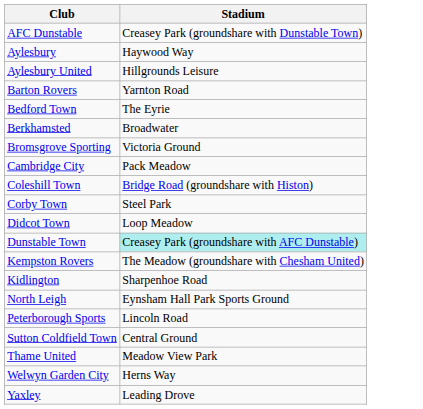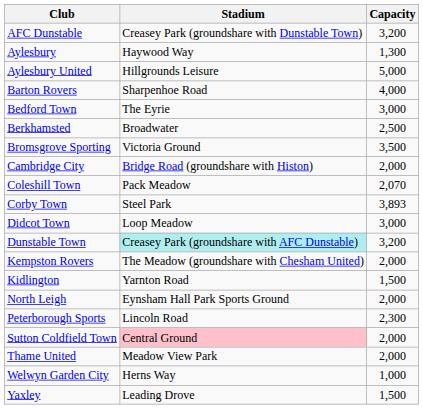+ column: Capacity | 3,200 | 1,300 | 5,000 | 4,000 | 3,000 | 2,500 | 3,500 | 2,000 | 2,070 | 3,893 | 3,000 | 3,200 | 2,000 | 1,500 | 2,000 | 2,300 | 2,000 | 2,000 | 1,000 | 1,500
Barton Rovers | Stadium: Yarnton Road -> Sharpenhoe Road
Cambridge City | Stadium: Pack Meadow -> Bridge Road (groundshare with Histon)
Coleshill Town | Stadium: Bridge Road (groundshare with Histon) -> Pack Meadow
Kidlington | Stadium: Sharpenhoe Road -> Yarnton Road
Sutton Coldfield Town | Stadium: no background -> pink background
